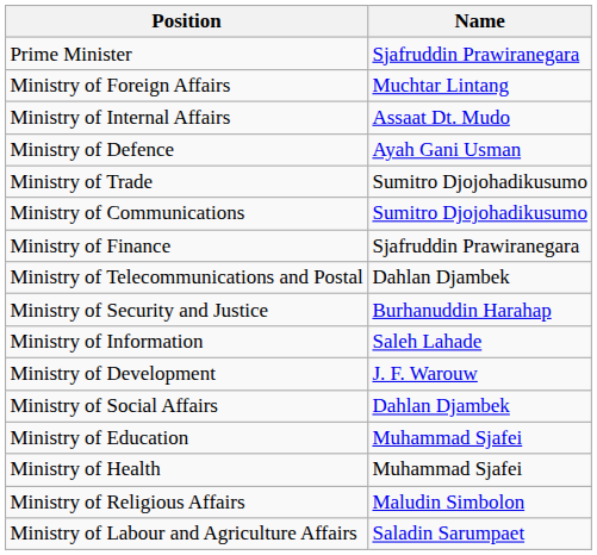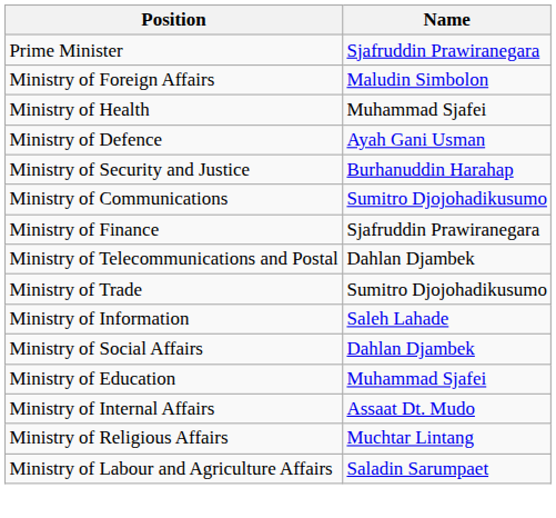Ministry of Foreign Affairs | Name: Muchtar Lintang -> Maludin Simbolon
rows swapped: Ministry of Internal Affairs <-> Ministry of Health
rows swapped: Ministry of Security and Justice <-> Ministry of Trade
- row: Ministry of Development | J. F. Warouw
Ministry of Religious Affairs | Name: Maludin Simbolon -> Muchtar Lintang
